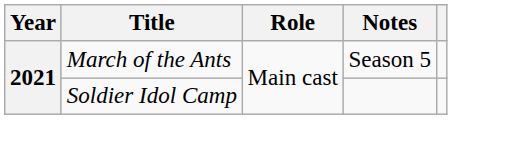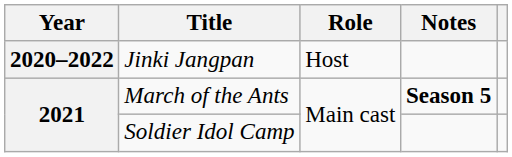+ row: 2020–2022 | Jinki Jangpan | Host
March of the Ants | Notes: normal -> bold
